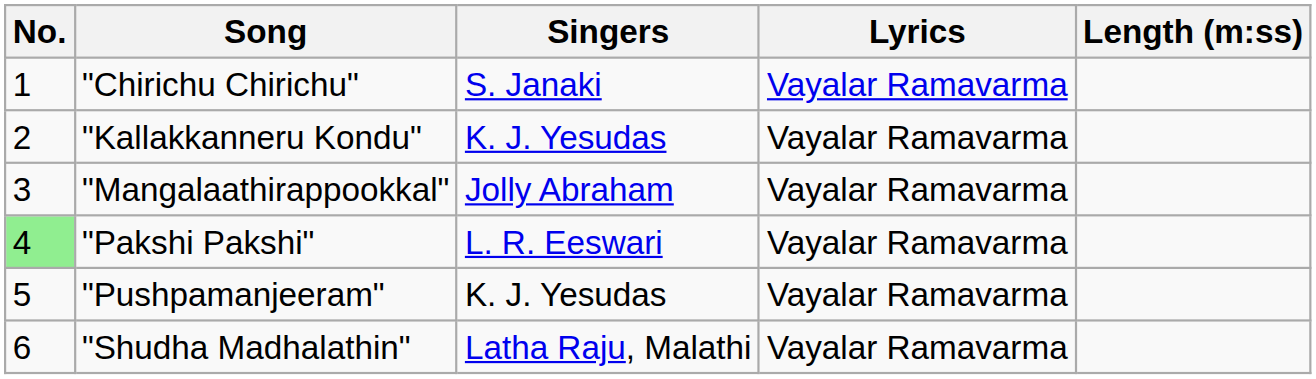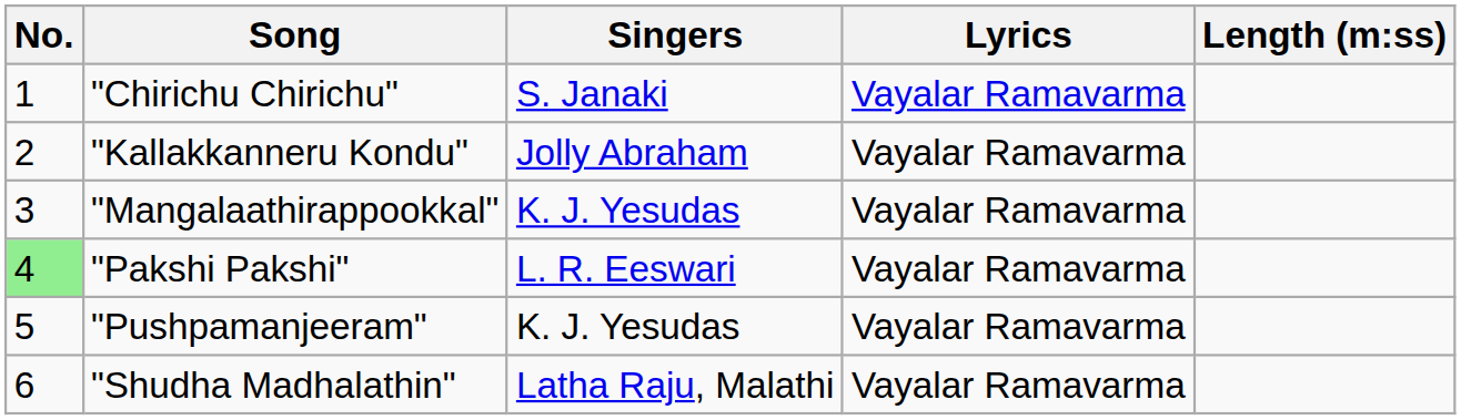"Kallakkanneru Kondu" | Singers: K. J. Yesudas -> Jolly Abraham
"Mangalaathirappookkal" | Singers: Jolly Abraham -> K. J. Yesudas
